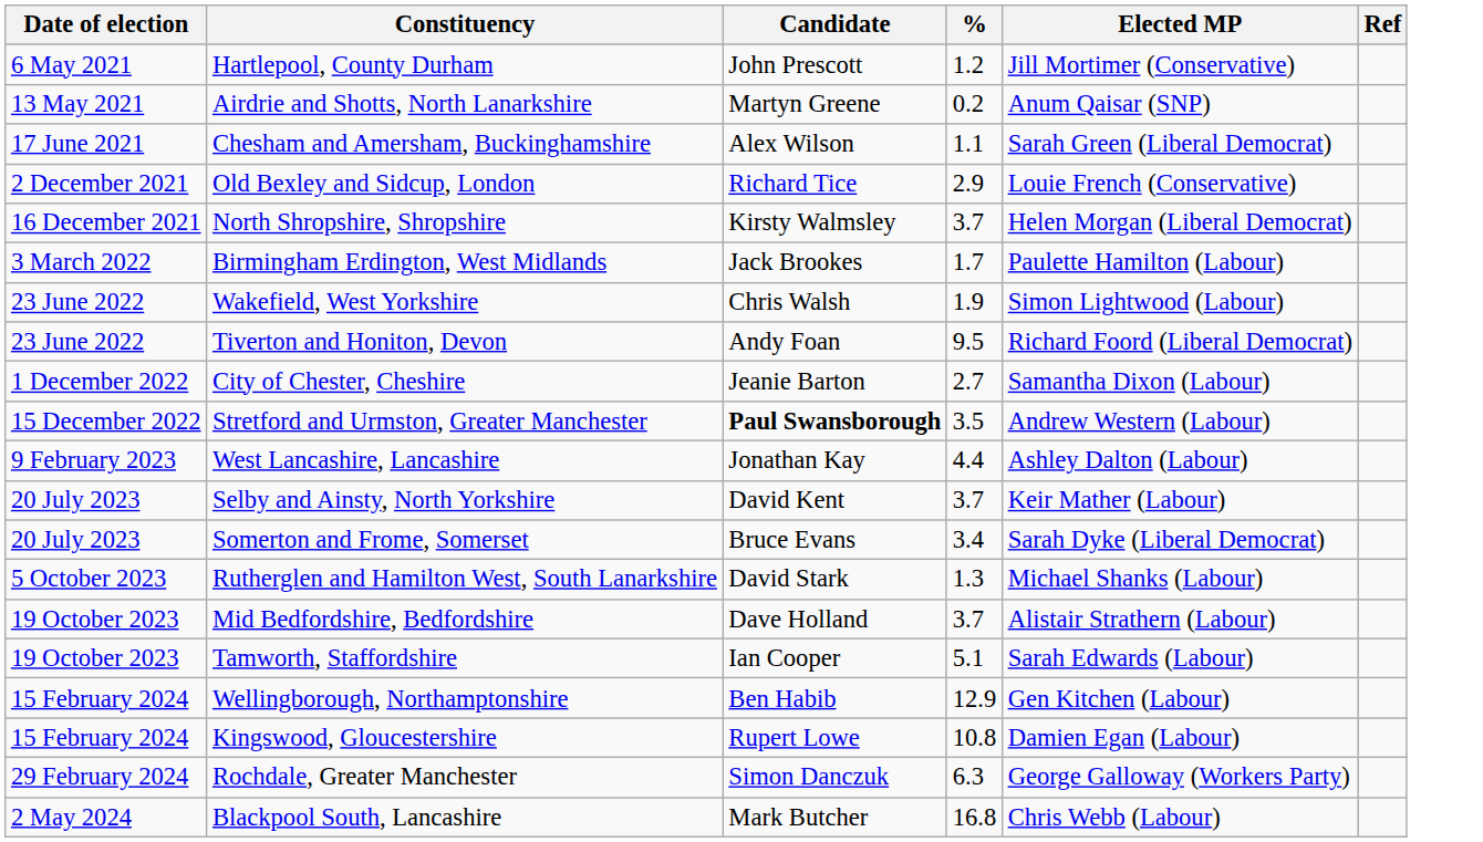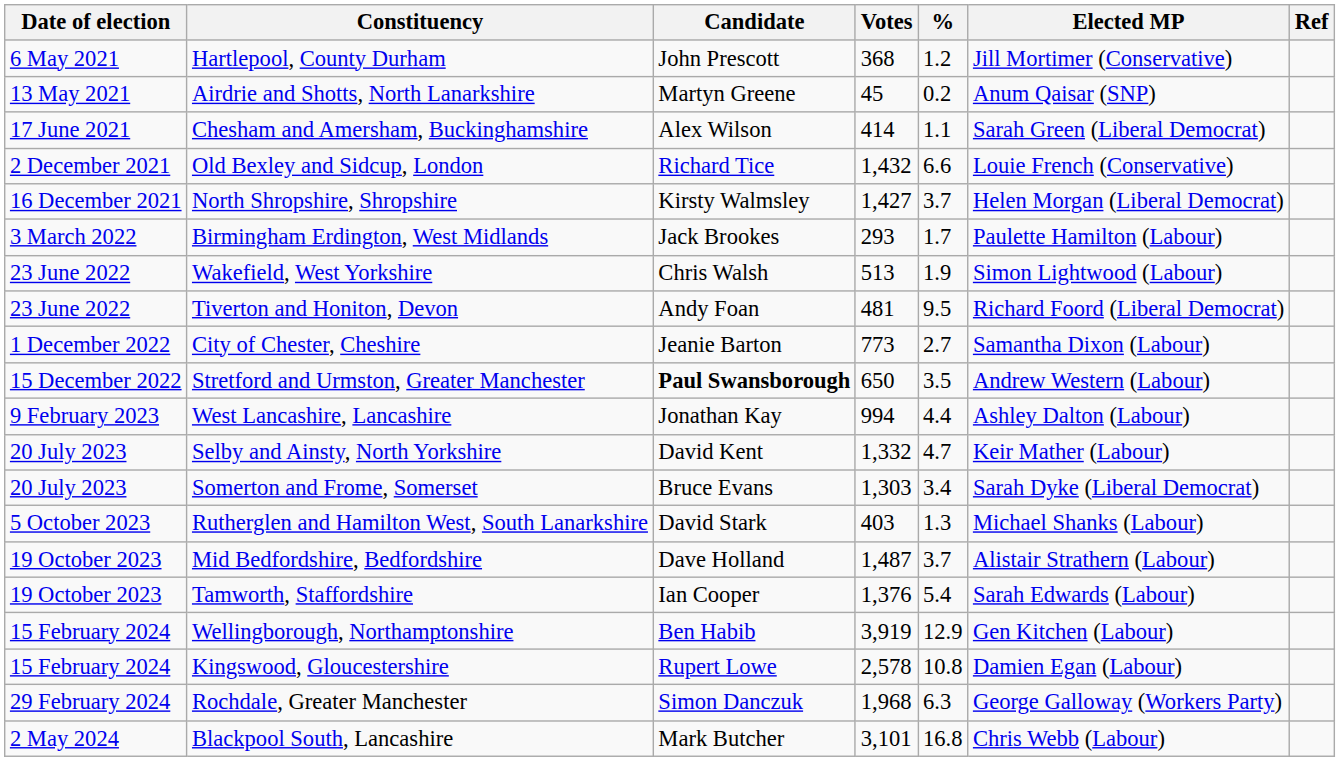+ column: Votes | 368 | 45 | 414 | 1,432 | 1,427 | 293 | 513 | 481 | 773 | 650 | 994 | 1,332 | 1,303 | 403 | 1,487 | 1,376 | 3,919 | 2,578 | 1,968 | 3,101
Old Bexley and Sidcup, London | %: 2.9 -> 6.6
Selby and Ainsty, North Yorkshire | %: 3.7 -> 4.7
Tamworth, Staffordshire | %: 5.1 -> 5.4
